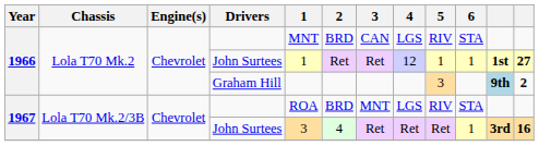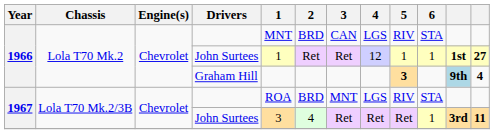Graham Hill | 5: normal -> bold
Graham Hill | column 12: 2 -> 4
1967 / John Surtees | column 12: 16 -> 11
